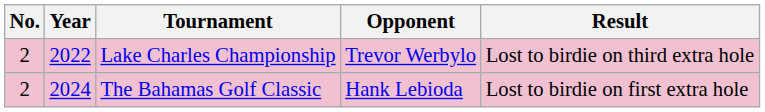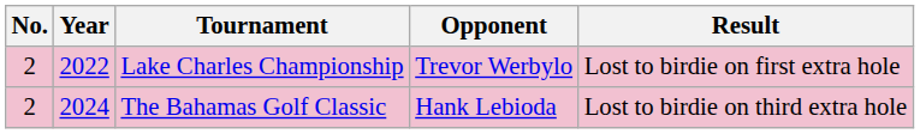Lake Charles Championship | Result: Lost to birdie on third extra hole -> Lost to birdie on first extra hole
The Bahamas Golf Classic | Result: Lost to birdie on first extra hole -> Lost to birdie on third extra hole
